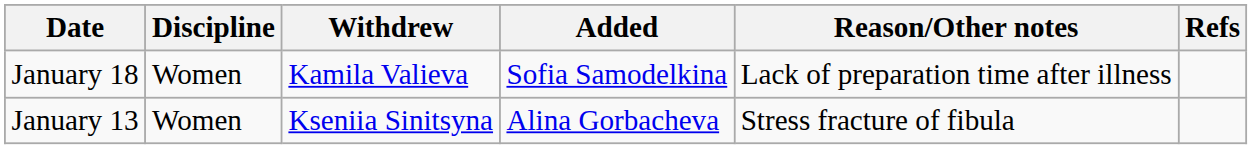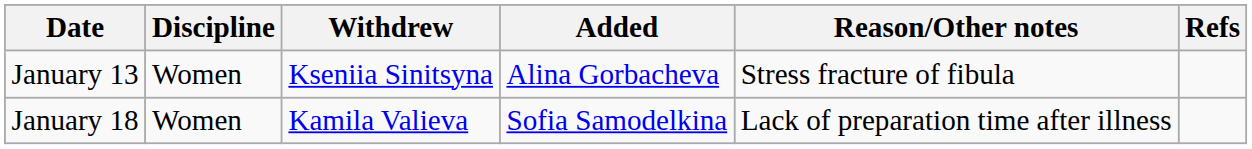rows swapped: January 13 <-> January 18
